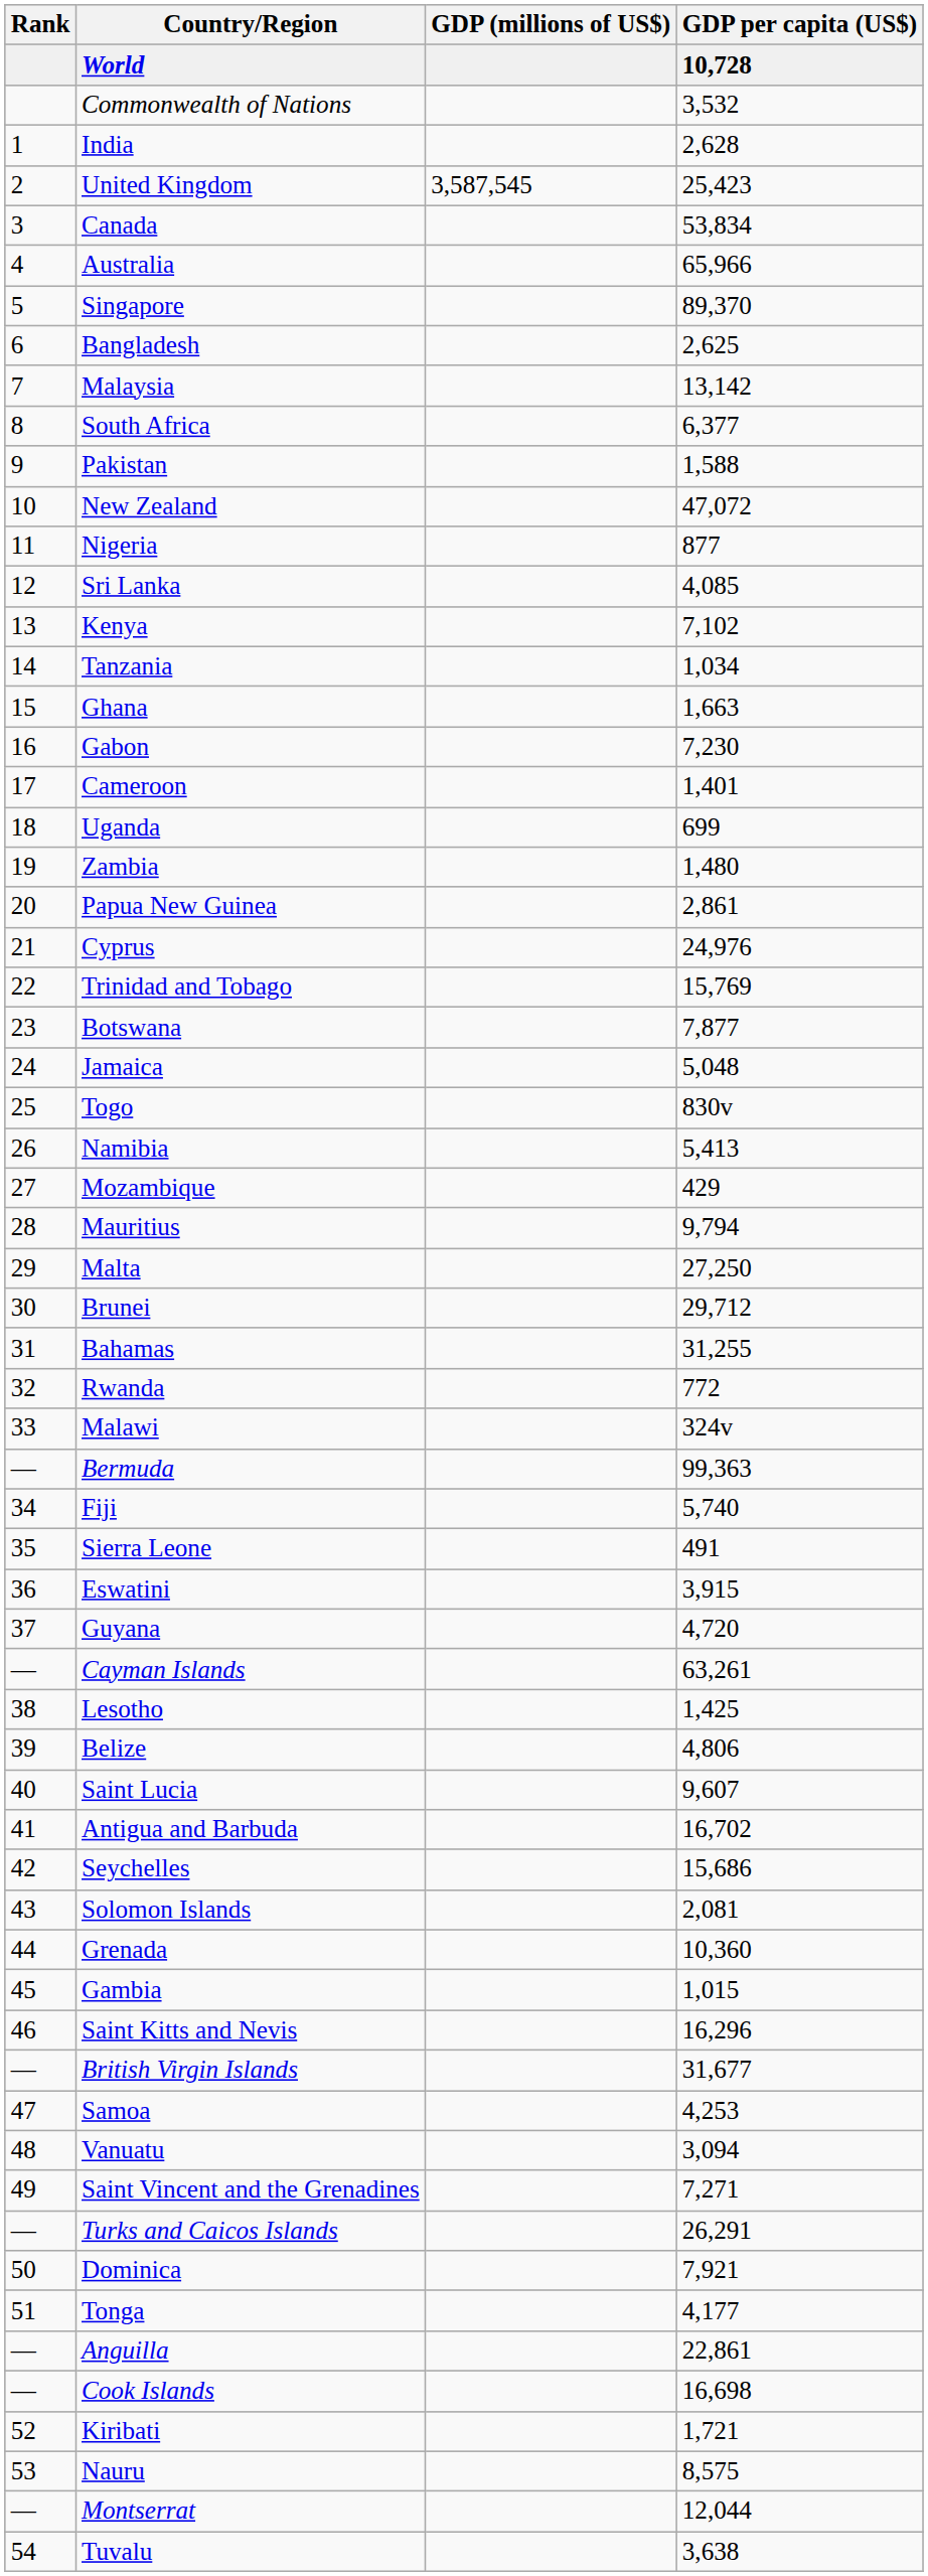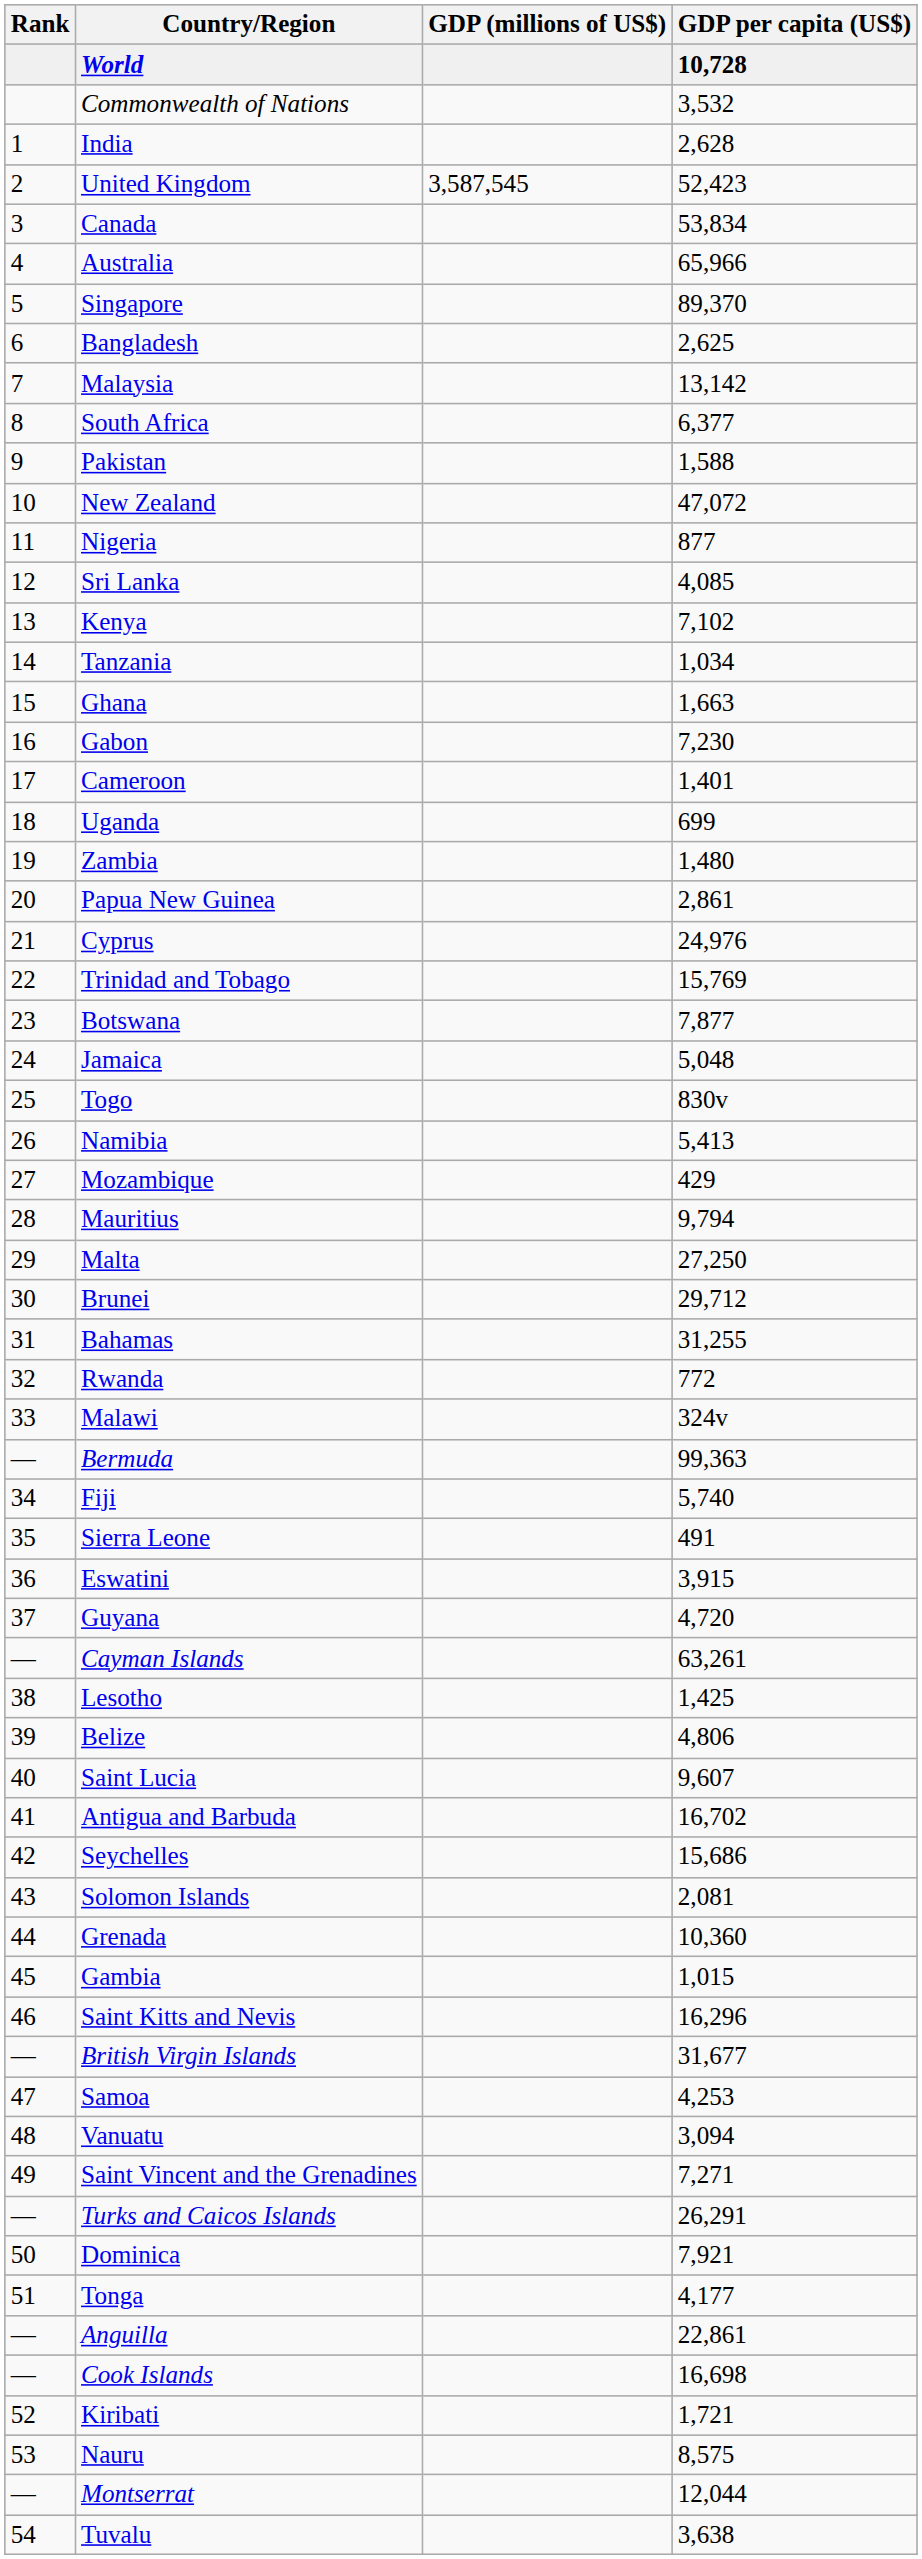United Kingdom | GDP per capita (US$): 25,423 -> 52,423
